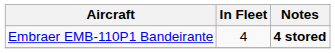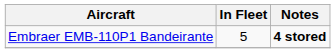Embraer EMB-110P1 Bandeirante | In Fleet: 4 -> 5
